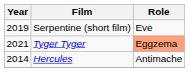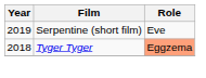Tyger Tyger | Year: 2021 -> 2018
- row: 2014 | Hercules | Antimache
